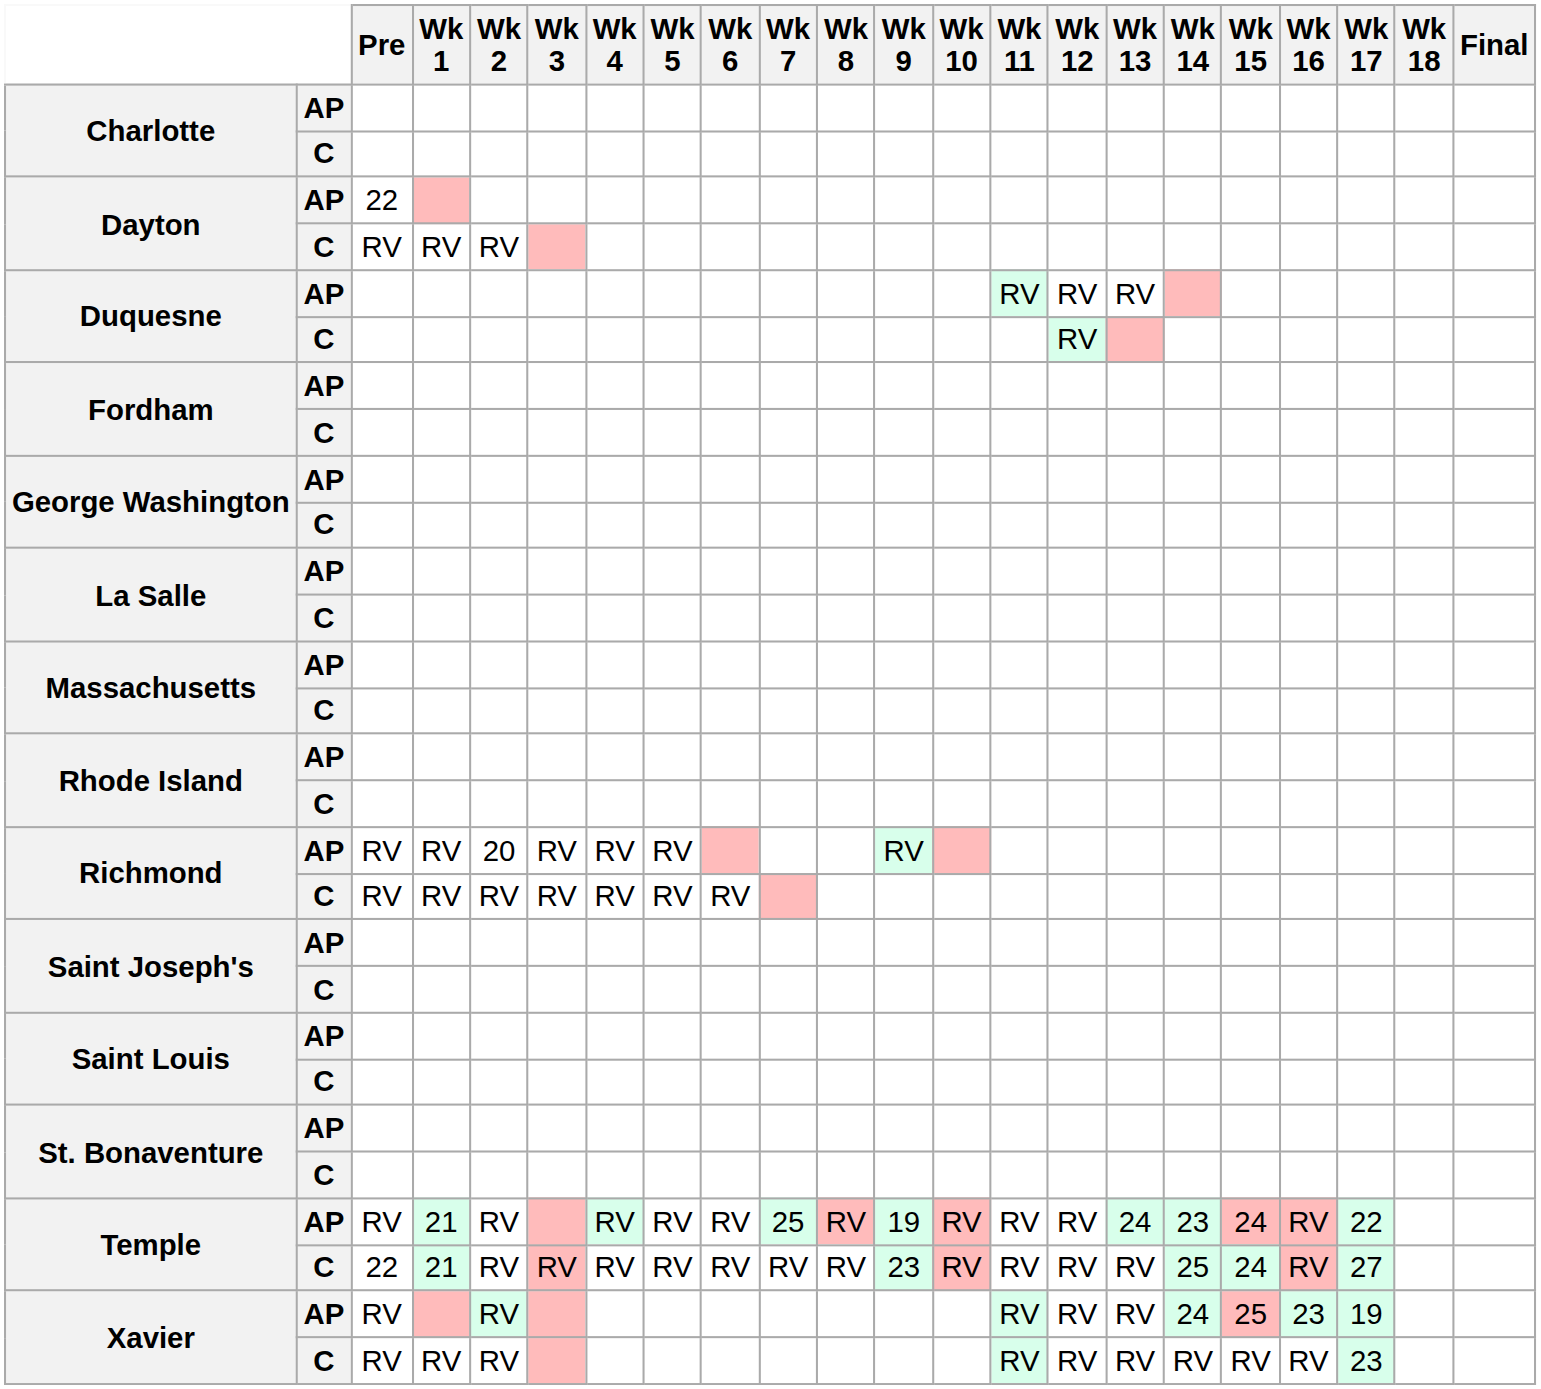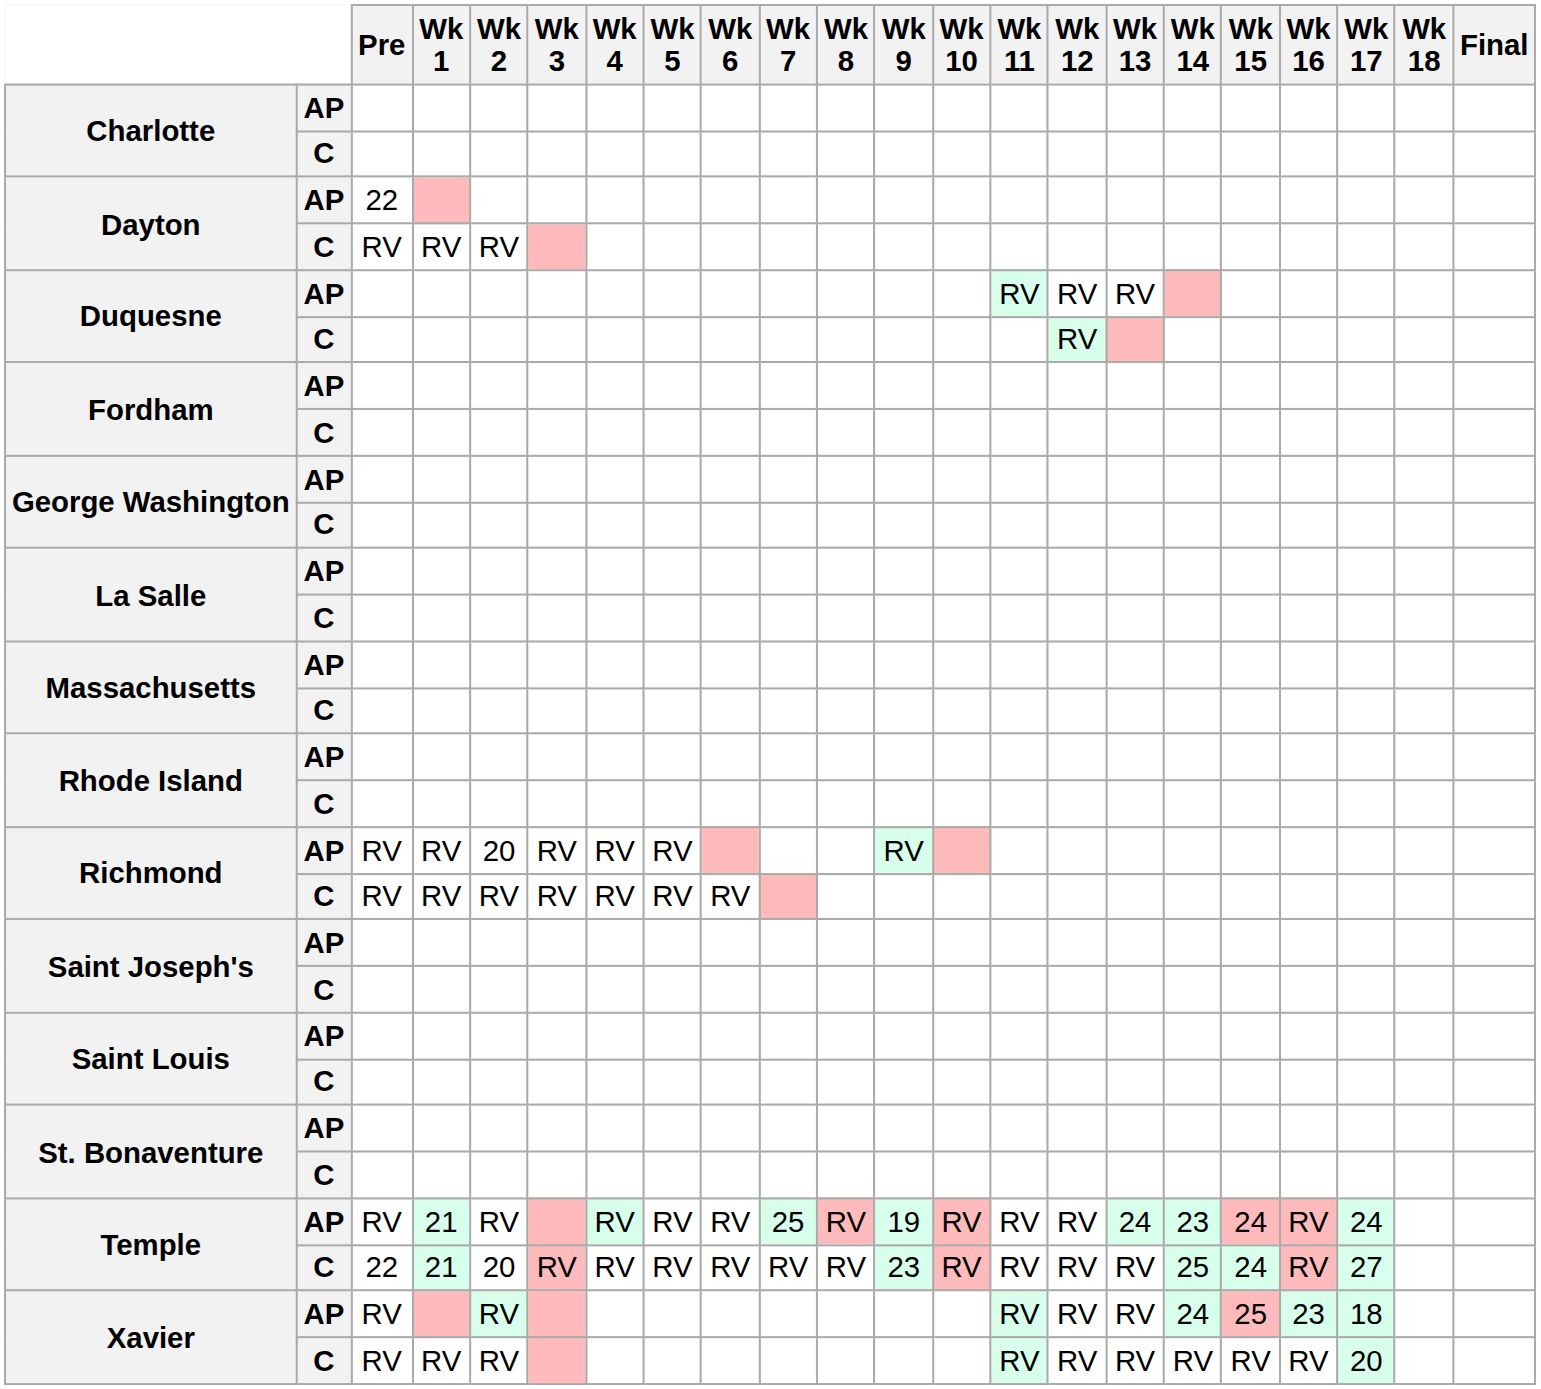Temple / AP | Wk 17: 22 -> 24
Temple / C | Wk 2: RV -> 20
Xavier / AP | Wk 17: 19 -> 18
Xavier / C | Wk 17: 23 -> 20
